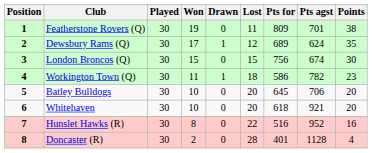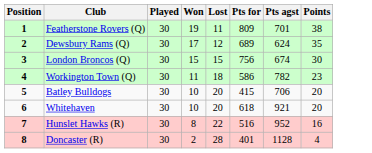- column: Drawn | 0 | 1 | 0 | 1 | 0 | 0 | 0 | 0
Batley Bulldogs | Pts for: 645 -> 415
